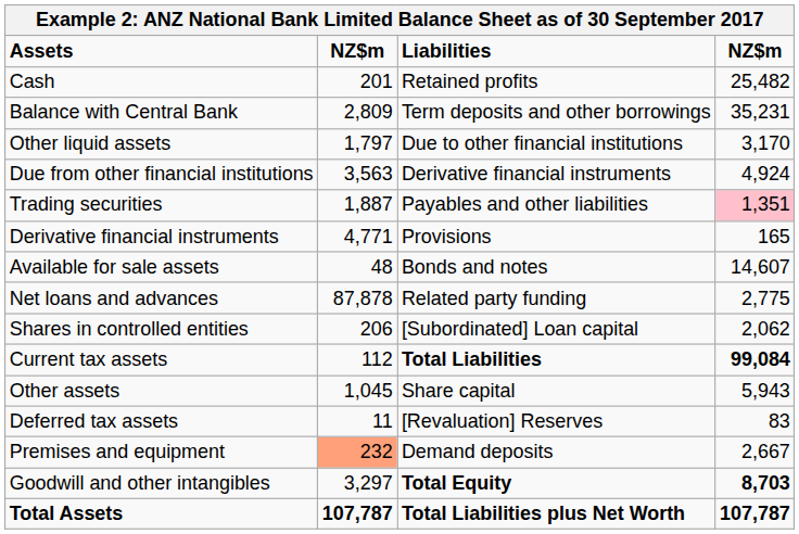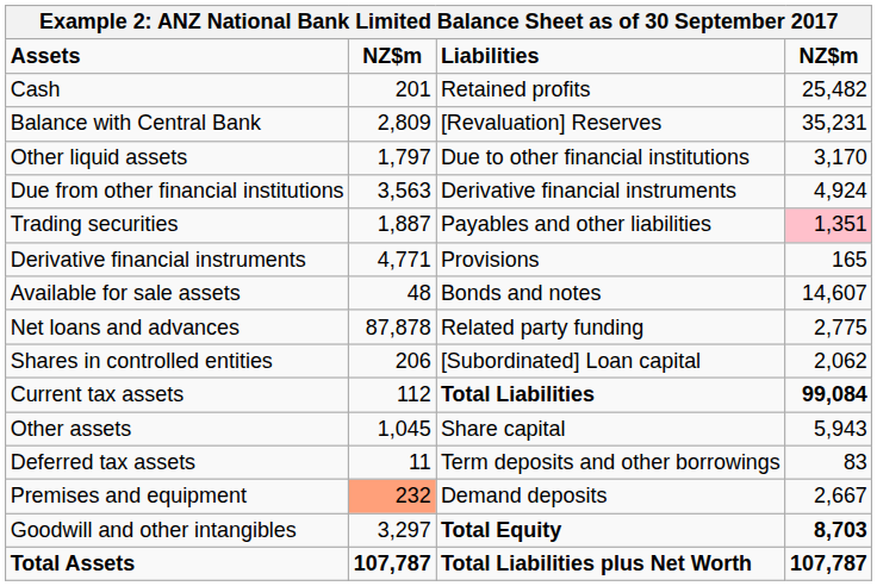Balance with Central Bank | Liabilities: Term deposits and other borrowings -> [Revaluation] Reserves
Deferred tax assets | Liabilities: [Revaluation] Reserves -> Term deposits and other borrowings
